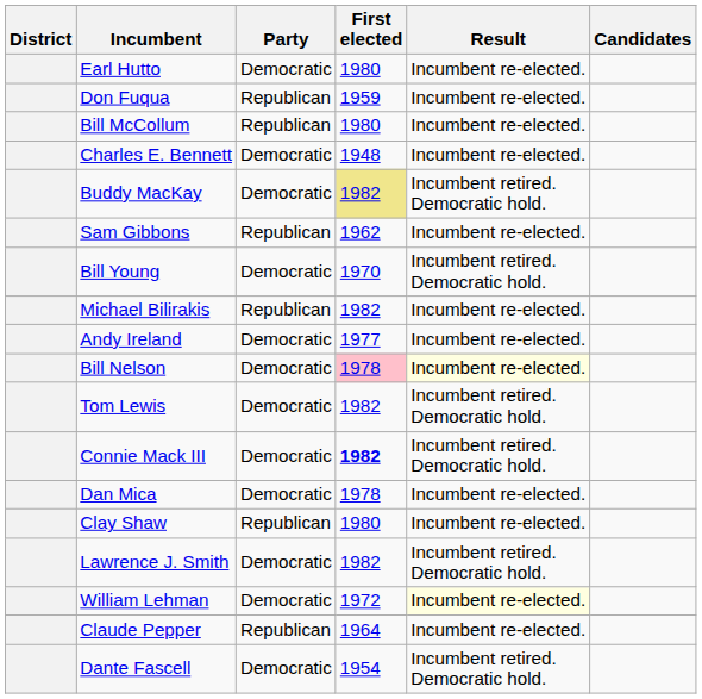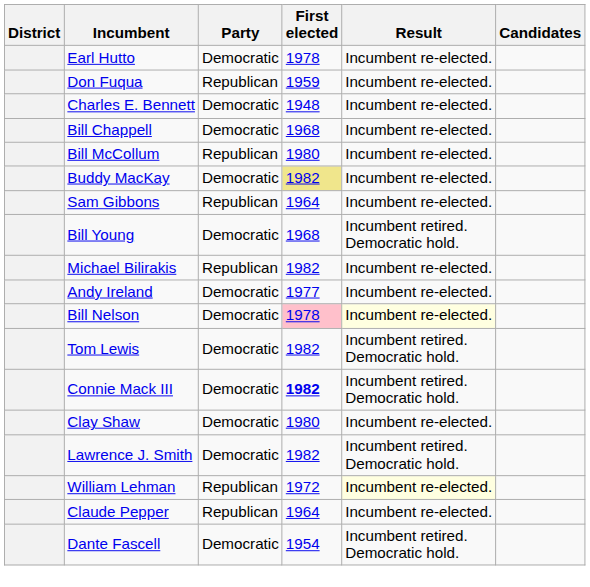Earl Hutto | First elected: 1980 -> 1978
rows swapped: Charles E. Bennett <-> Bill McCollum
+ row: Bill Chappell | Democratic | 1968 | Incumbent re-elected.
Buddy MacKay | Result: Incumbent retired. Democratic hold. -> Incumbent re-elected.
Sam Gibbons | First elected: 1962 -> 1964
Bill Young | First elected: 1970 -> 1968
- row: Dan Mica | Democratic | 1978 | Incumbent re-elected.
Clay Shaw | Party: Republican -> Democratic
William Lehman | Party: Democratic -> Republican
